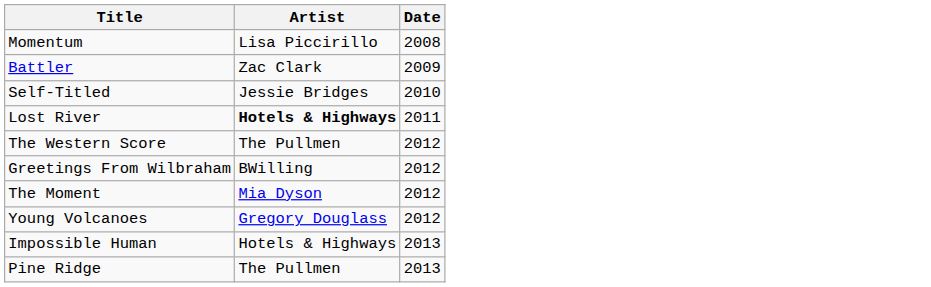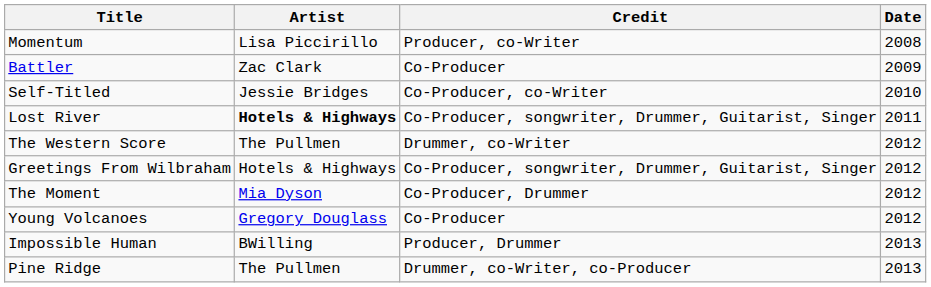+ column: Credit | Producer, co-Writer | Co-Producer | Co-Producer, co-Writer | Co-Producer, songwriter, Drummer, Guitarist, Singer | Drummer, co-Writer | Co-Producer, songwriter, Drummer, Guitarist, Singer | Co-Producer, Drummer | Co-Producer | Producer, Drummer | Drummer, co-Writer, co-Producer
Greetings From Wilbraham | Artist: BWilling -> Hotels & Highways
Impossible Human | Artist: Hotels & Highways -> BWilling
